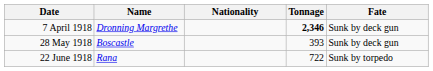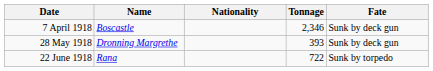7 April 1918 | Name: Dronning Margrethe -> Boscastle
7 April 1918 | Tonnage: bold -> normal
28 May 1918 | Name: Boscastle -> Dronning Margrethe
